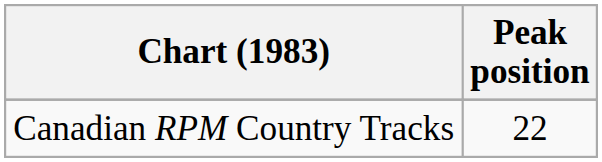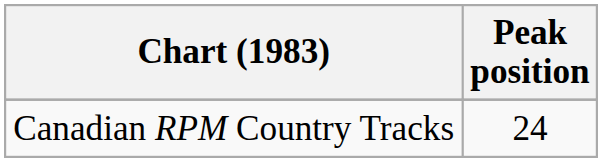Canadian RPM Country Tracks | Peak position: 22 -> 24
